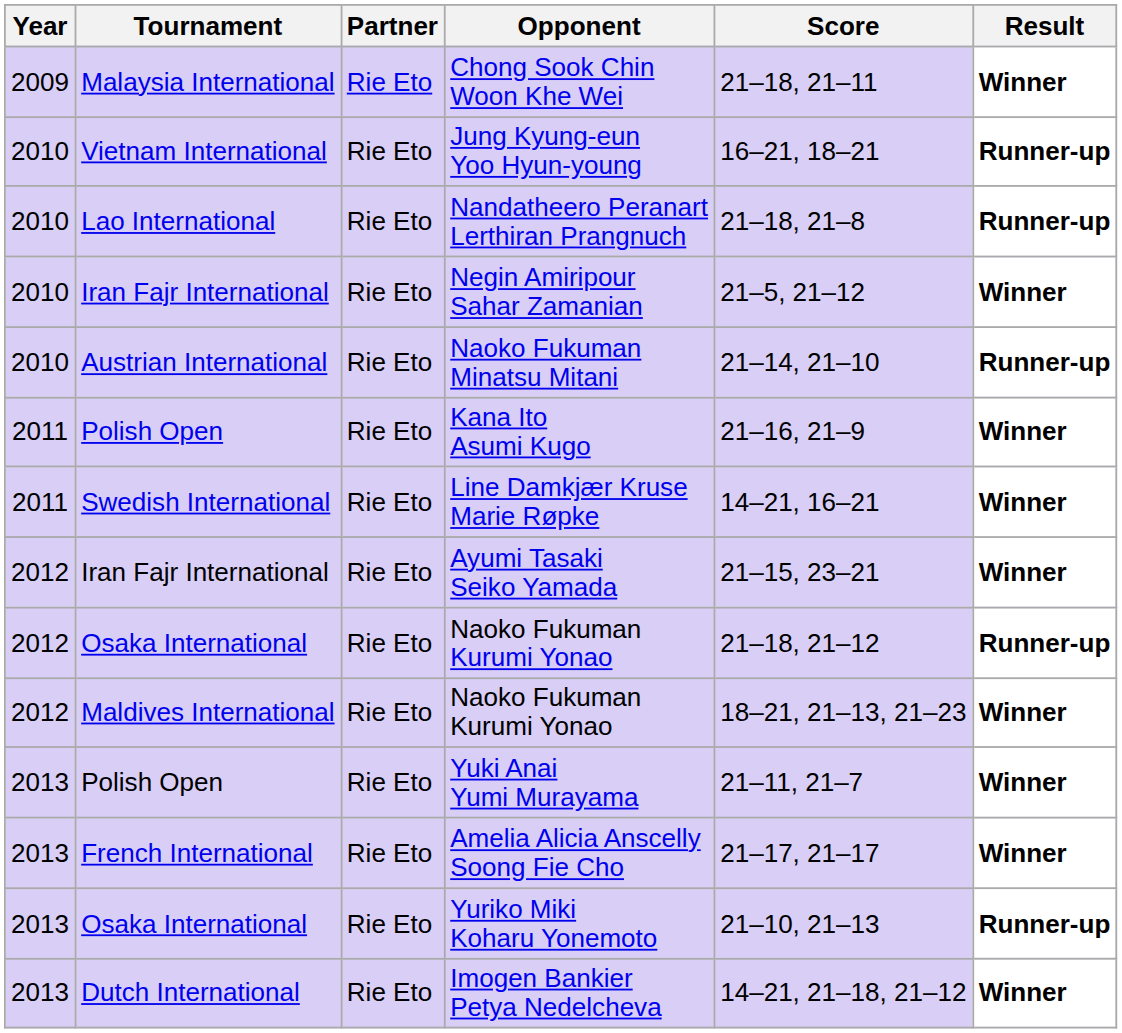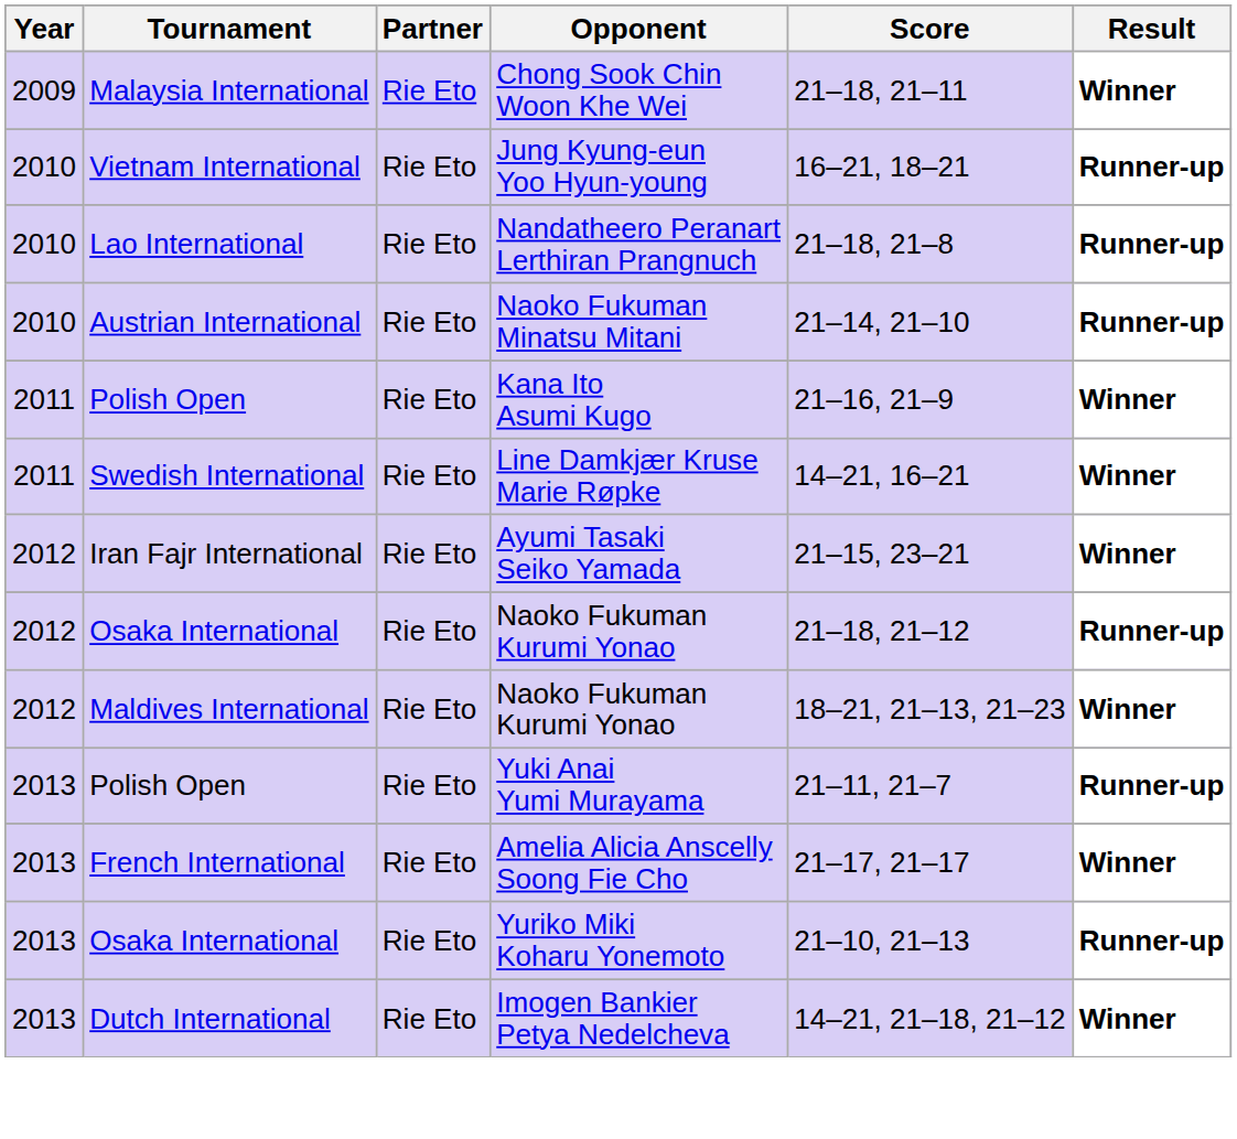- row: 2010 | Iran Fajr International | Rie Eto | Negin Amiripour Sahar Zamanian | 21–5, 21–12 | Winner
Yuki Anai Yumi Murayama | Result: Winner -> Runner-up
